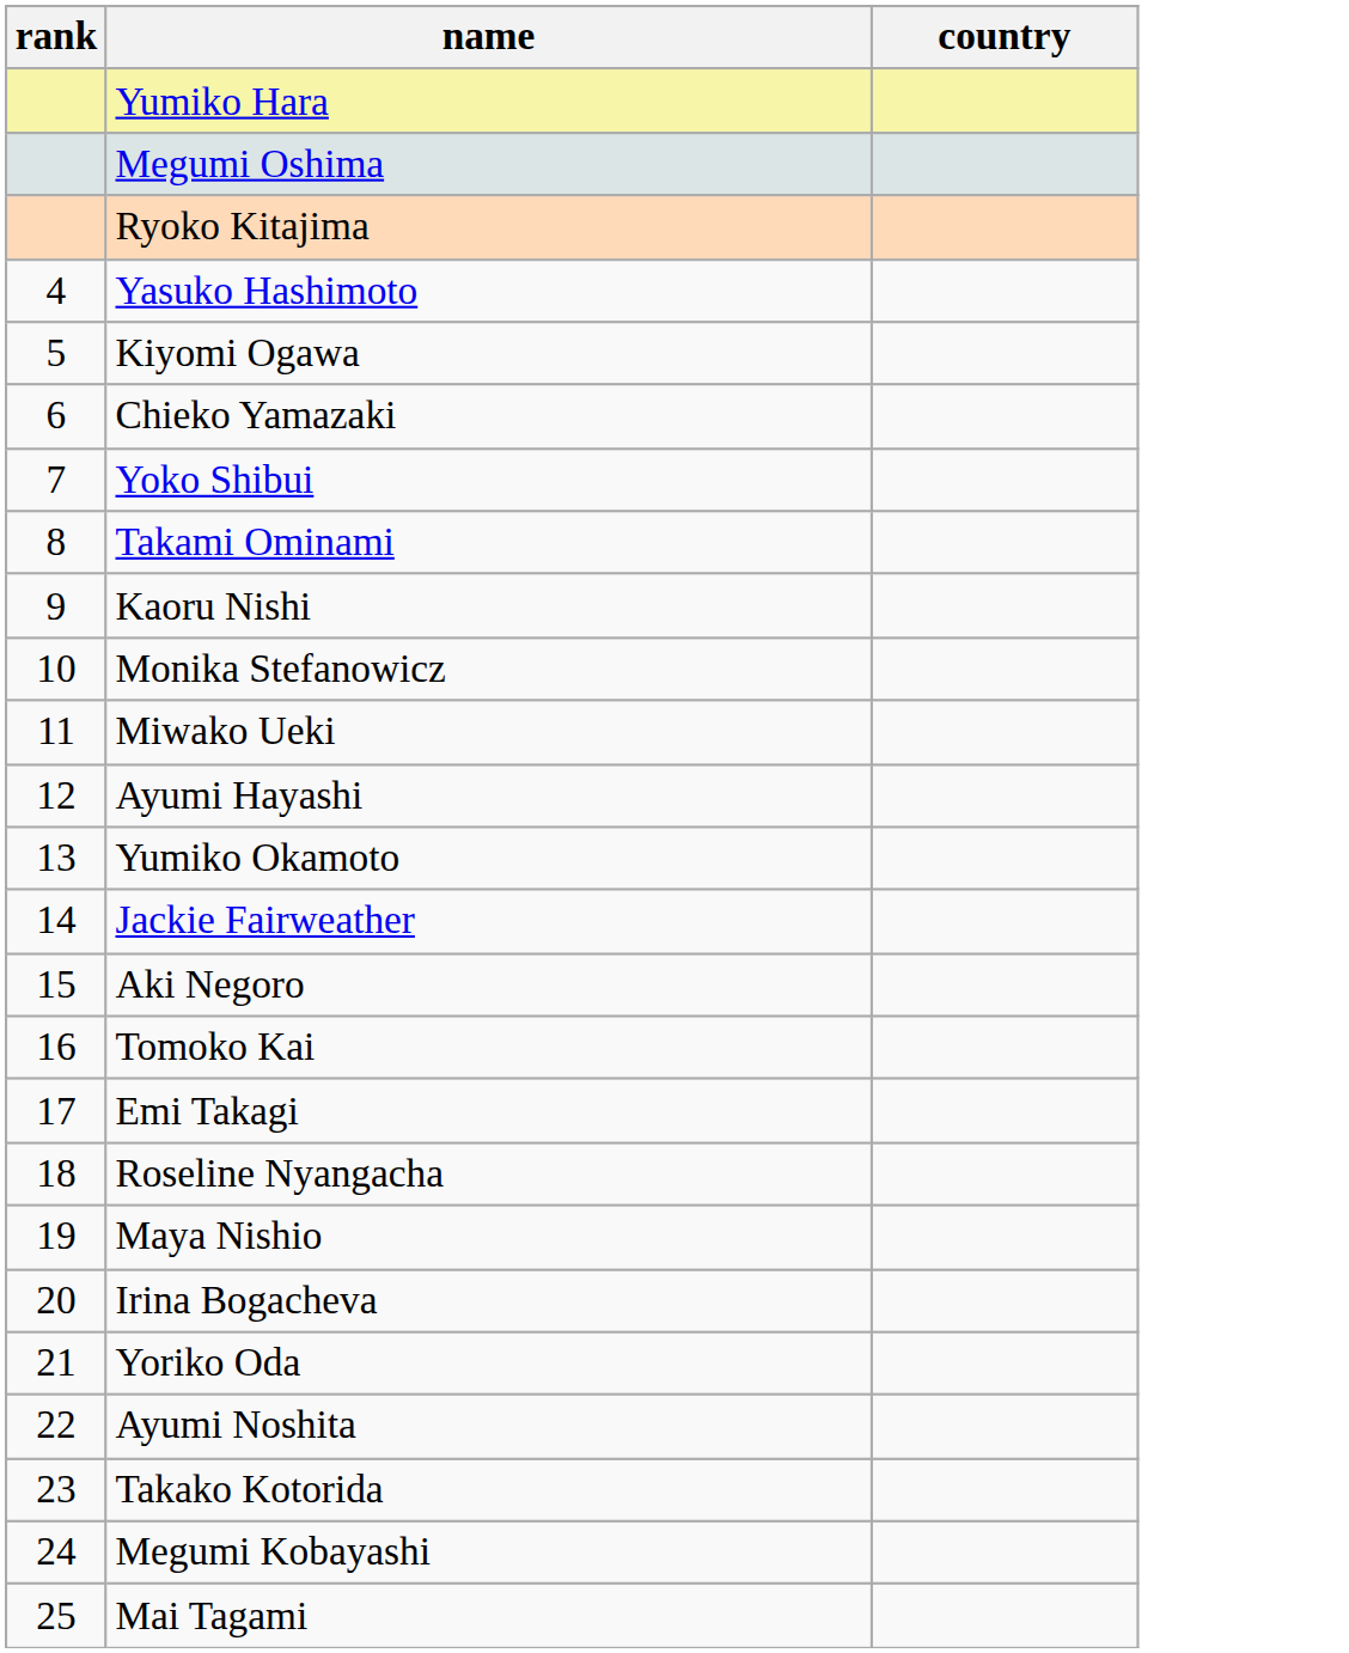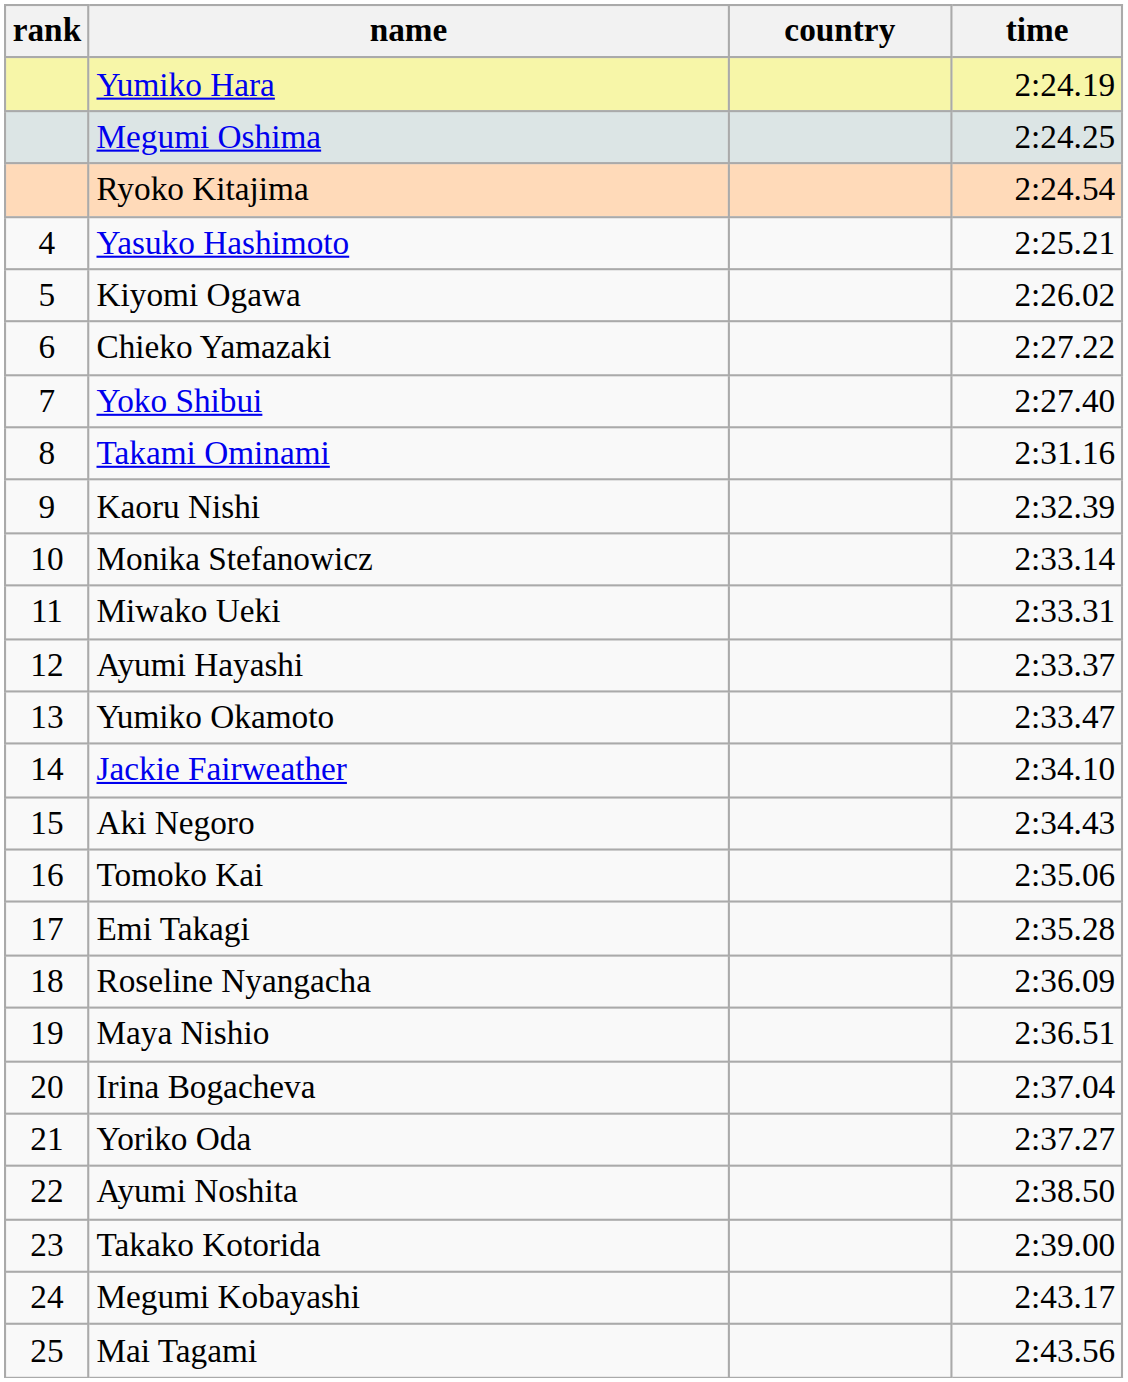+ column: time | 2:24.19 | 2:24.25 | 2:24.54 | 2:25.21 | 2:26.02 | 2:27.22 | 2:27.40 | 2:31.16 | 2:32.39 | 2:33.14 | 2:33.31 | 2:33.37 | 2:33.47 | 2:34.10 | 2:34.43 | 2:35.06 | 2:35.28 | 2:36.09 | 2:36.51 | 2:37.04 | 2:37.27 | 2:38.50 | 2:39.00 | 2:43.17 | 2:43.56
